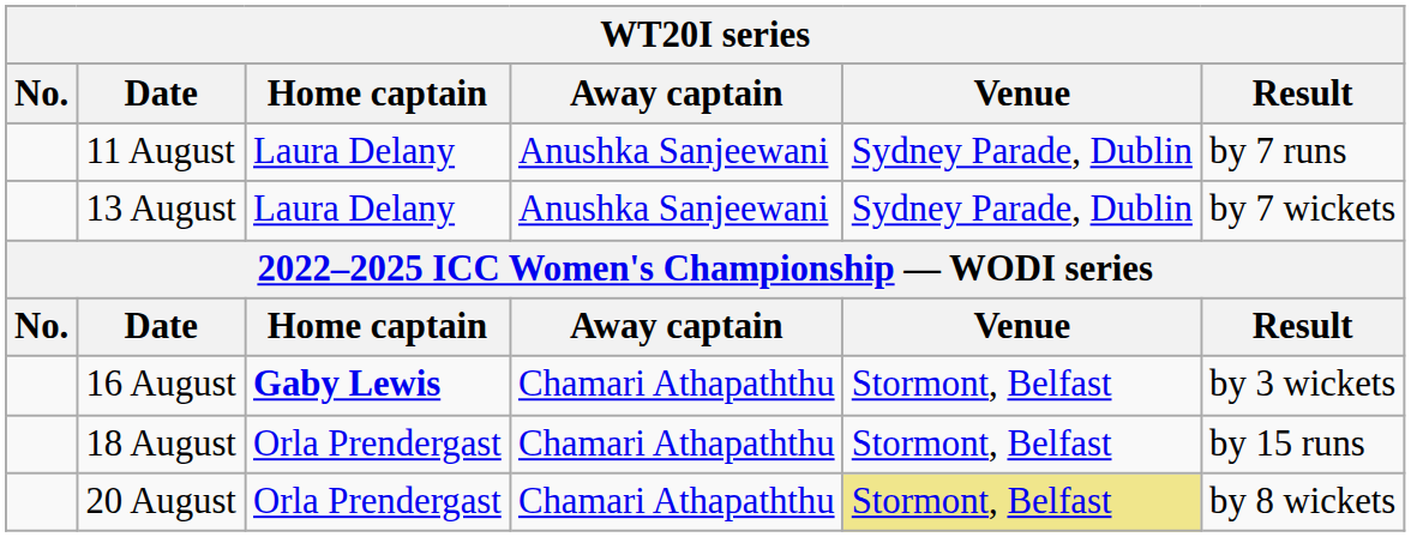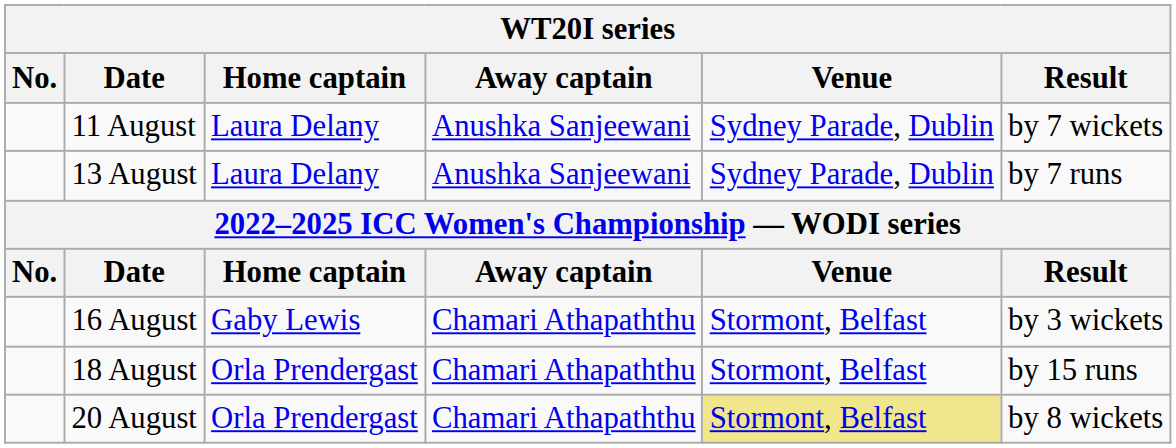11 August | Result: by 7 runs -> by 7 wickets
13 August | Result: by 7 wickets -> by 7 runs
16 August | Home captain: bold -> normal
